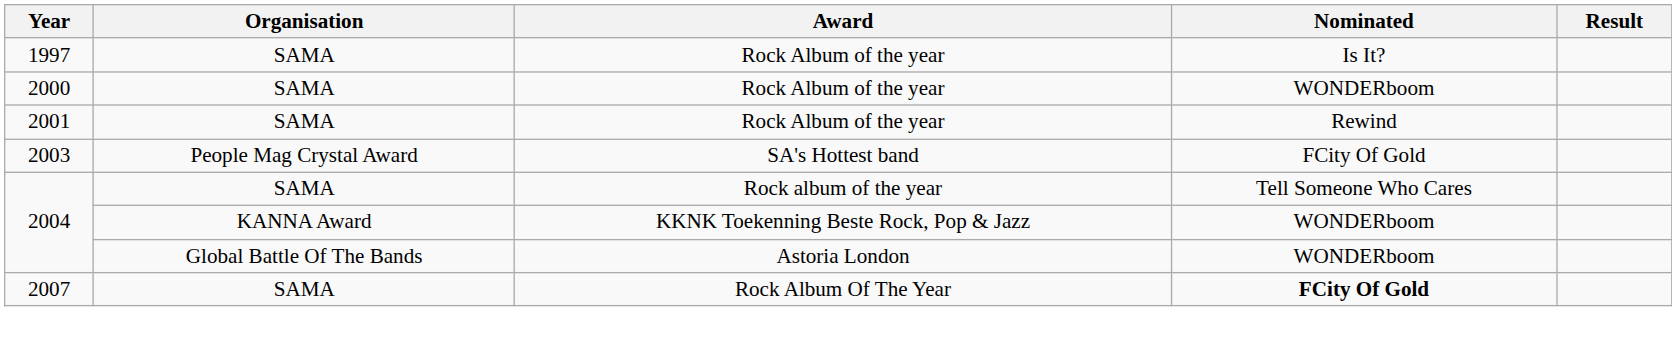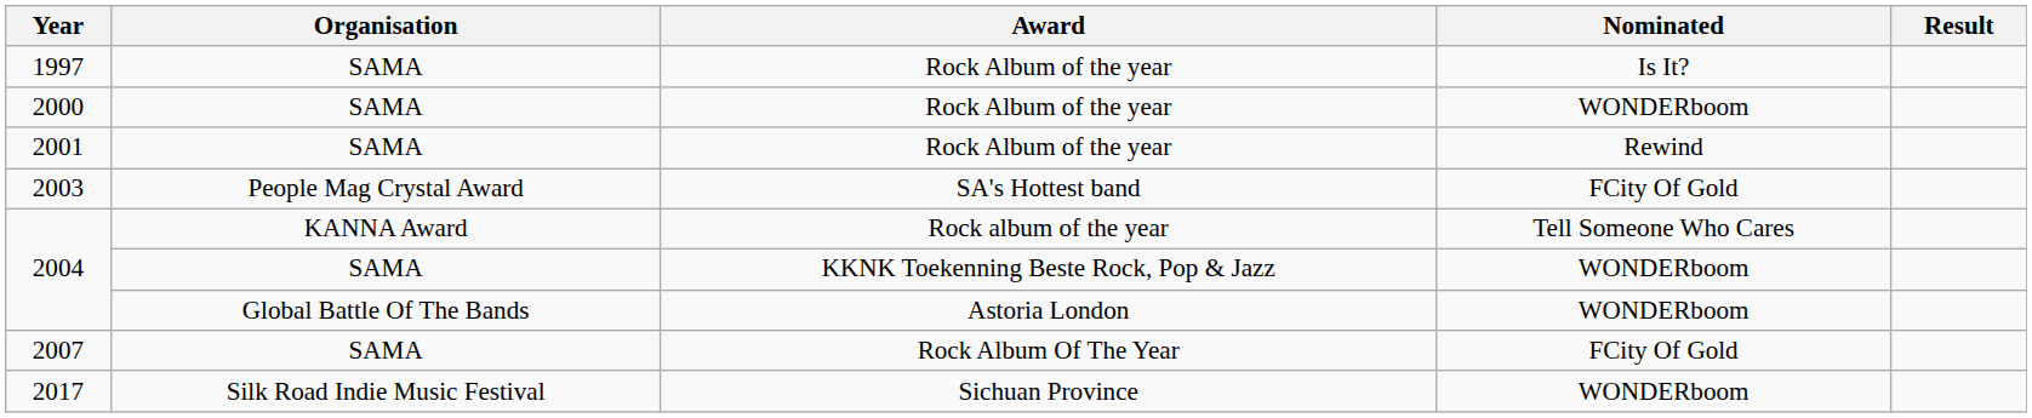2004 / Rock album of the year | Organisation: SAMA -> KANNA Award
2004 / KKNK Toekenning Beste Rock, Pop & Jazz | Organisation: KANNA Award -> SAMA
2007 | Nominated: bold -> normal
+ row: 2017 | Silk Road Indie Music Festival | Sichuan Province | WONDERboom
